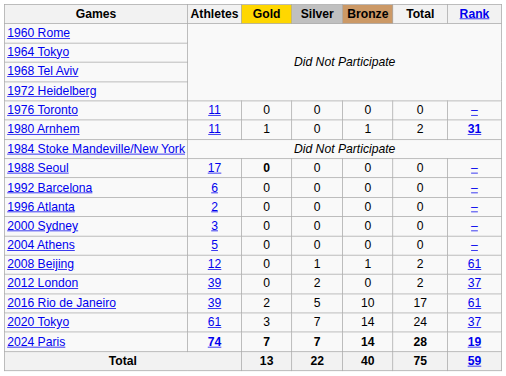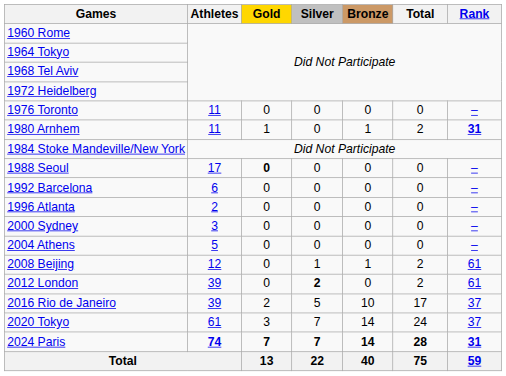2012 London | Silver: normal -> bold
2012 London | Rank: 37 -> 61
2016 Rio de Janeiro | Rank: 61 -> 37
2024 Paris | Rank: 19 -> 31
